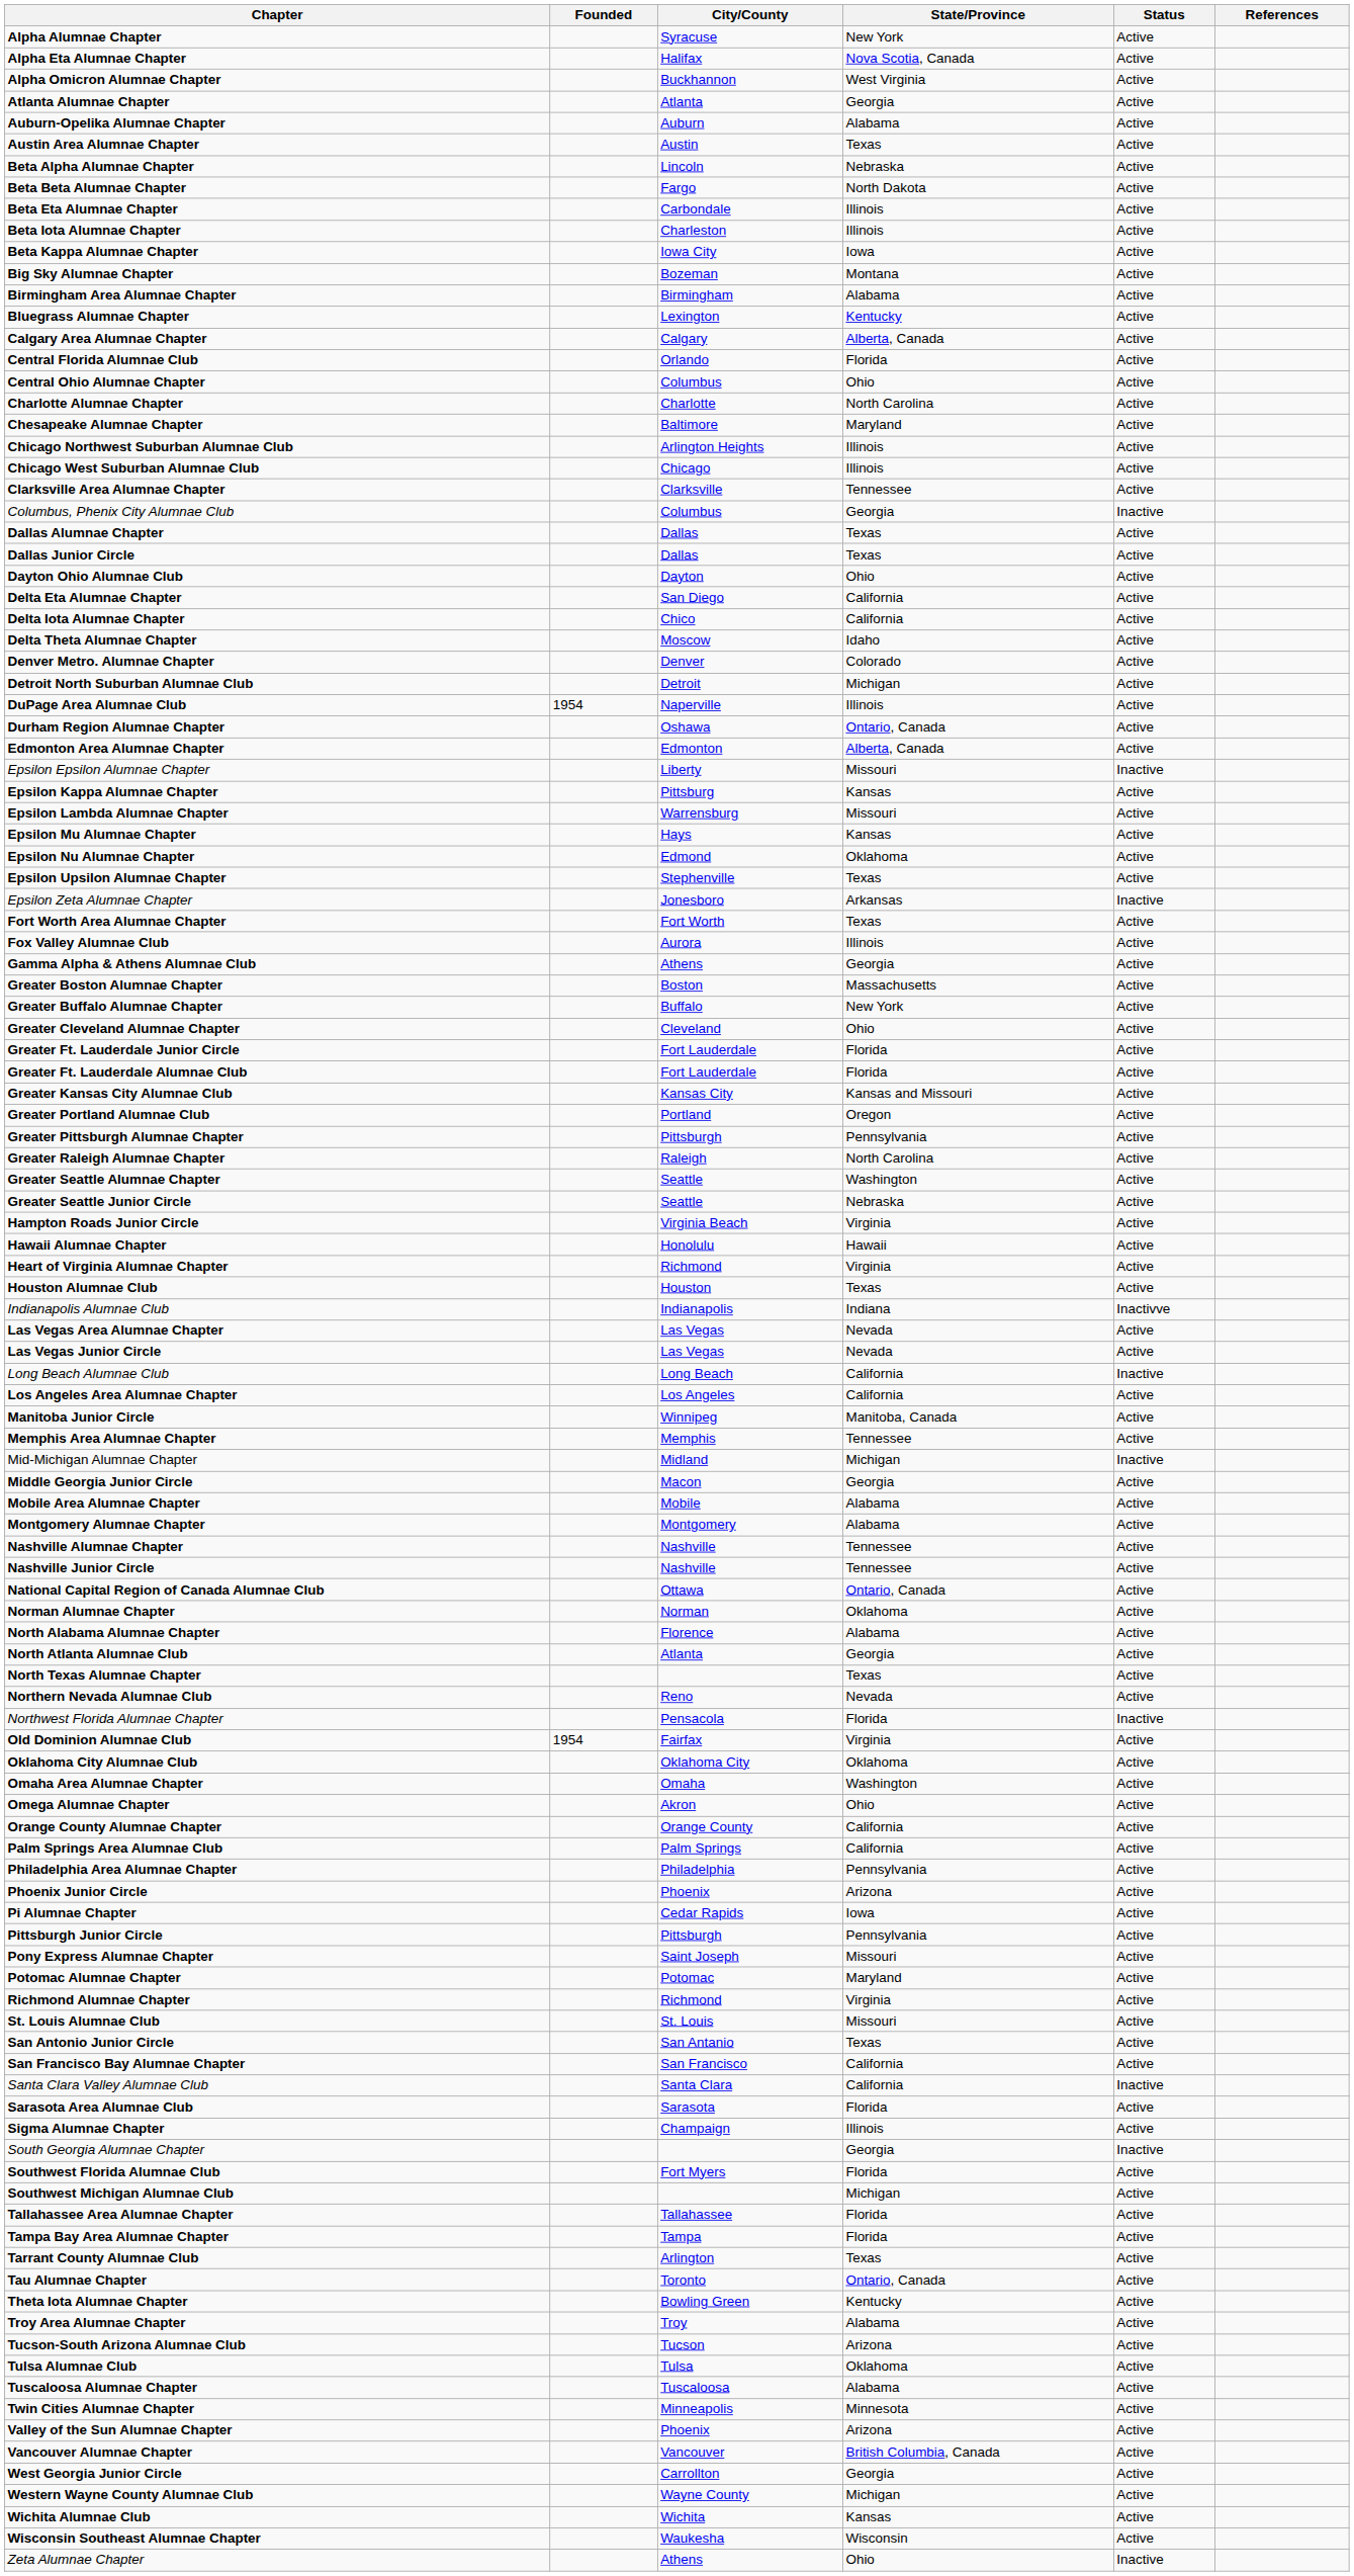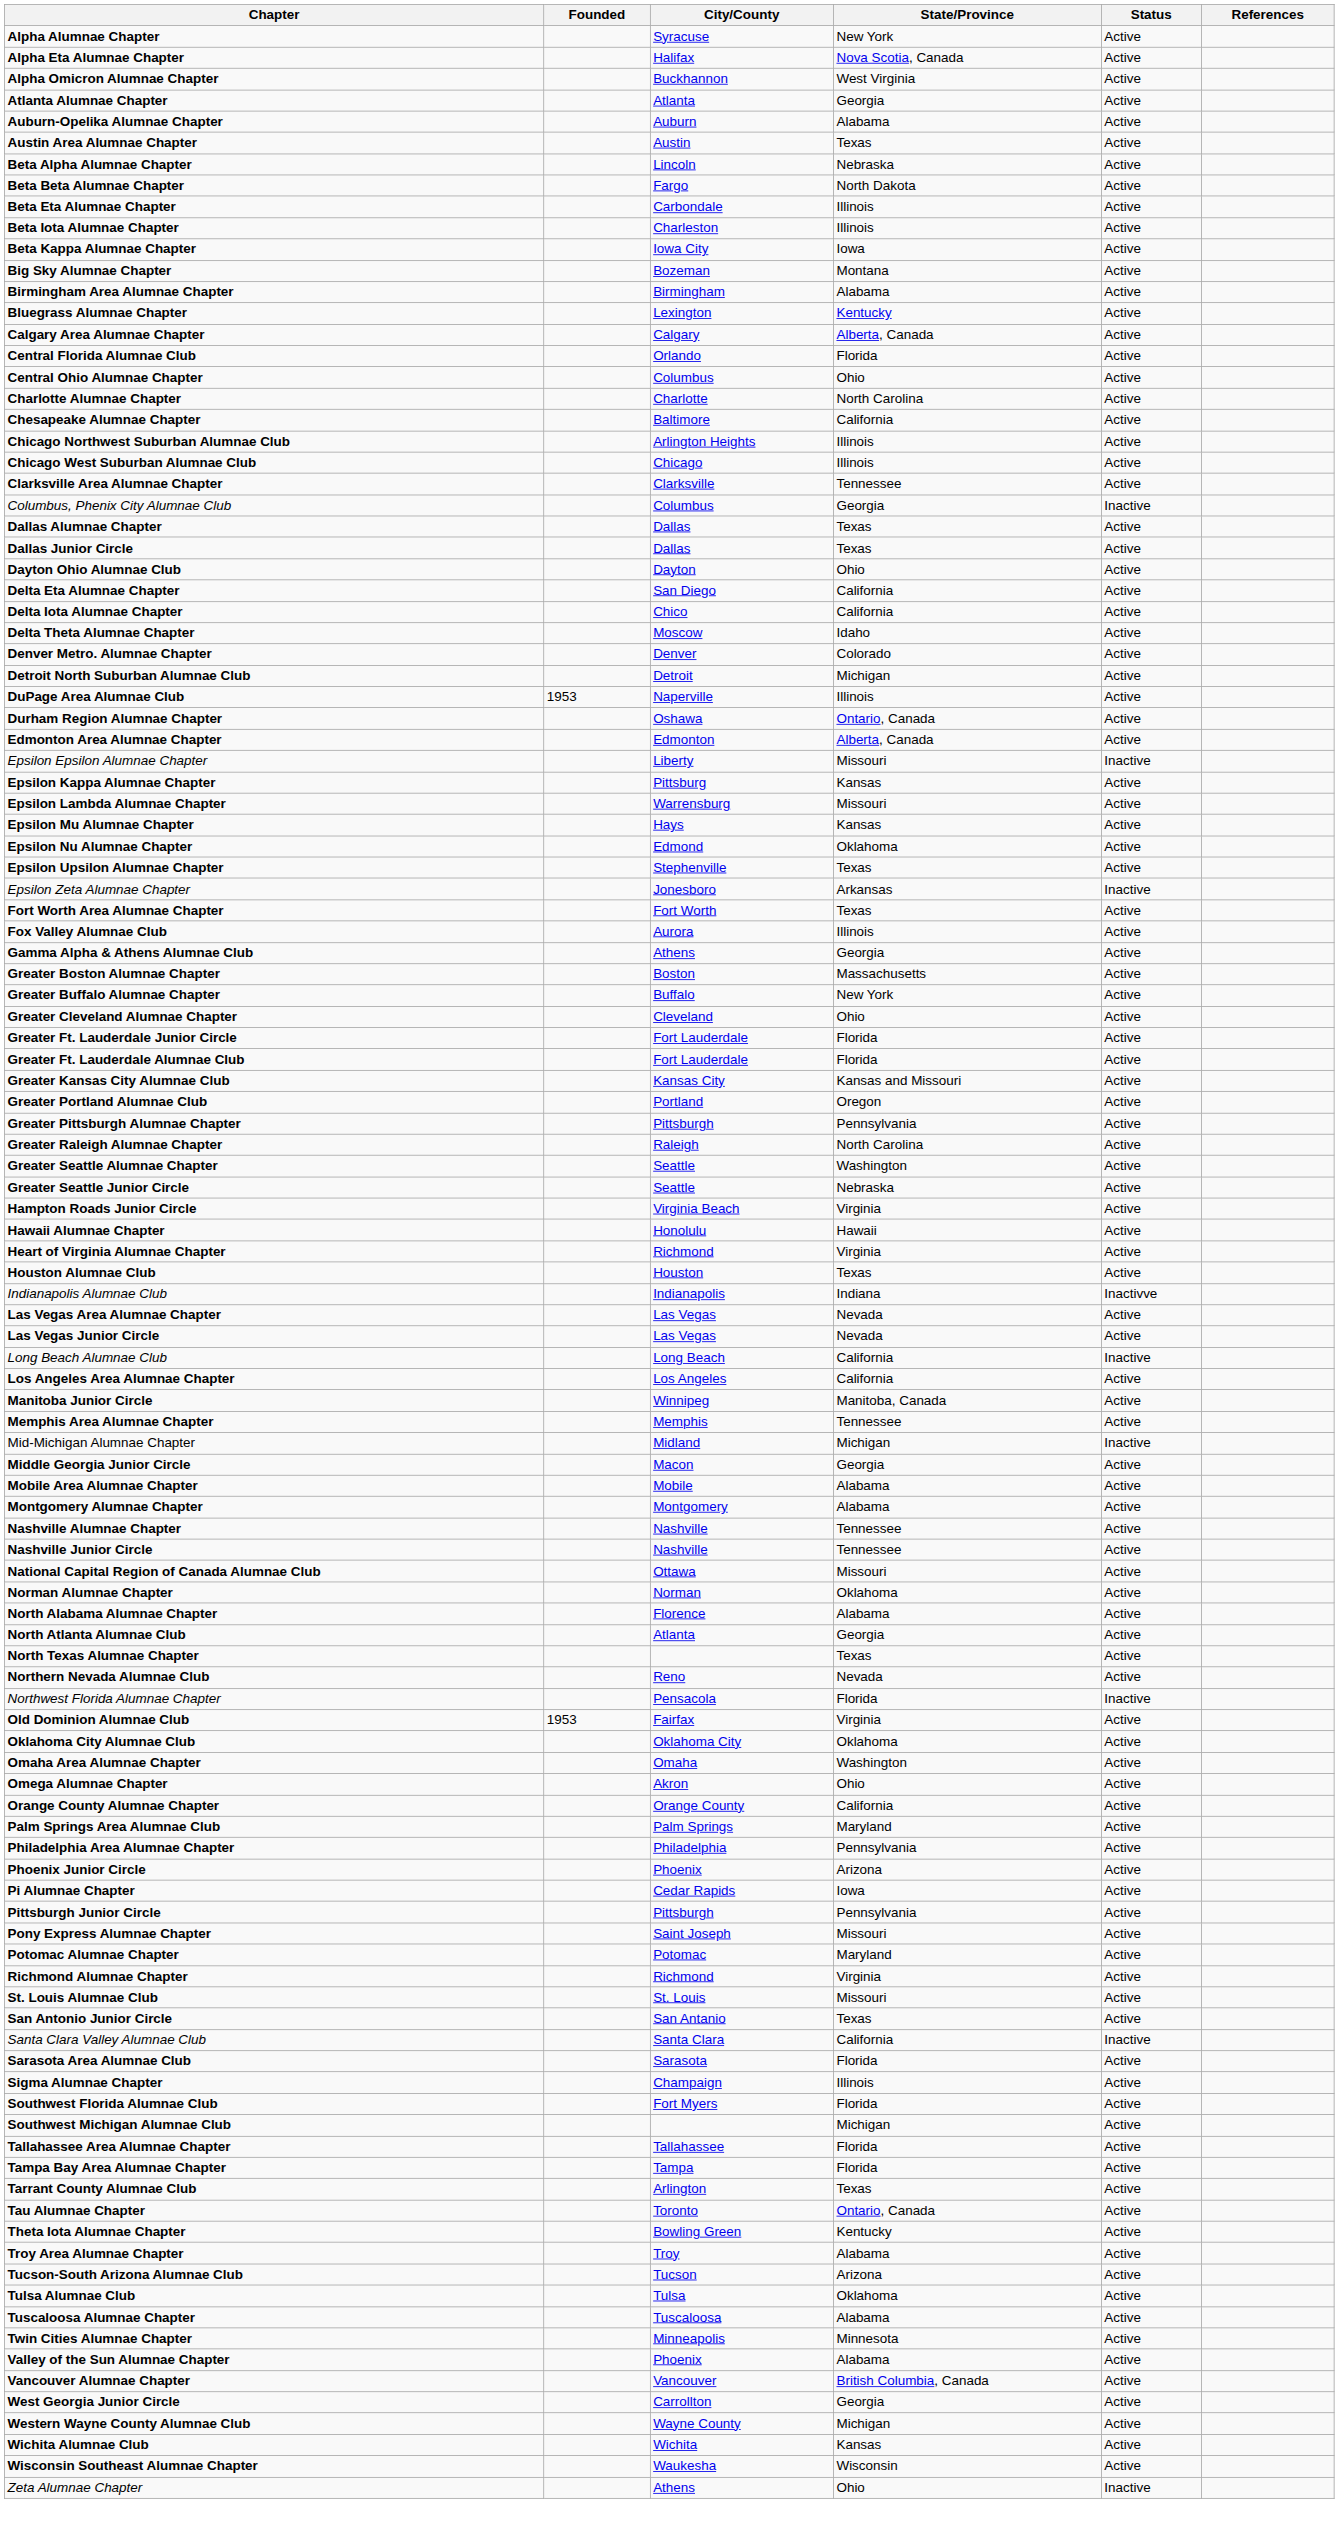Chesapeake Alumnae Chapter | State/Province: Maryland -> California
DuPage Area Alumnae Club | Founded: 1954 -> 1953
National Capital Region of Canada Alumnae Club | State/Province: Ontario, Canada -> Missouri
Old Dominion Alumnae Club | Founded: 1954 -> 1953
Palm Springs Area Alumnae Club | State/Province: California -> Maryland
- row: San Francisco Bay Alumnae Chapter | San Francisco | California | Active
- row: South Georgia Alumnae Chapter | Georgia | Inactive
Valley of the Sun Alumnae Chapter | State/Province: Arizona -> Alabama
